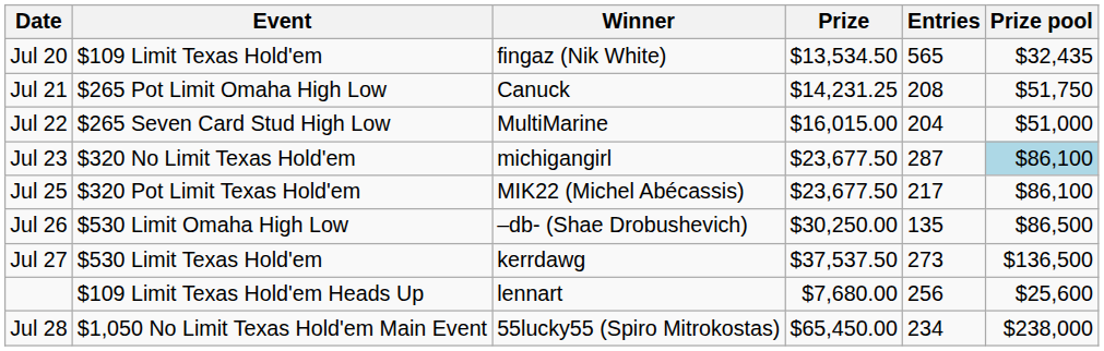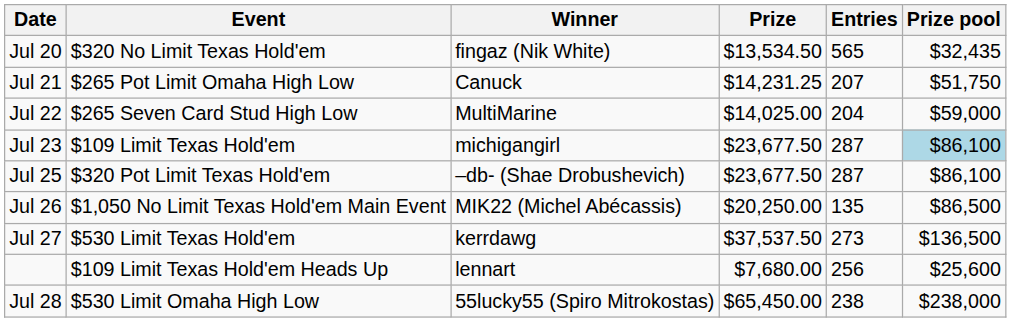Jul 20 | Event: $109 Limit Texas Hold'em -> $320 No Limit Texas Hold'em
Jul 21 | Entries: 208 -> 207
Jul 22 | Prize: $16,015.00 -> $14,025.00
Jul 22 | Prize pool: $51,000 -> $59,000
Jul 23 | Event: $320 No Limit Texas Hold'em -> $109 Limit Texas Hold'em
Jul 25 | Winner: MIK22 (Michel Abécassis) -> –db- (Shae Drobushevich)
Jul 25 | Entries: 217 -> 287
Jul 26 | Event: $530 Limit Omaha High Low -> $1,050 No Limit Texas Hold'em Main Event
Jul 26 | Winner: –db- (Shae Drobushevich) -> MIK22 (Michel Abécassis)
Jul 26 | Prize: $30,250.00 -> $20,250.00
Jul 28 | Event: $1,050 No Limit Texas Hold'em Main Event -> $530 Limit Omaha High Low
Jul 28 | Entries: 234 -> 238
